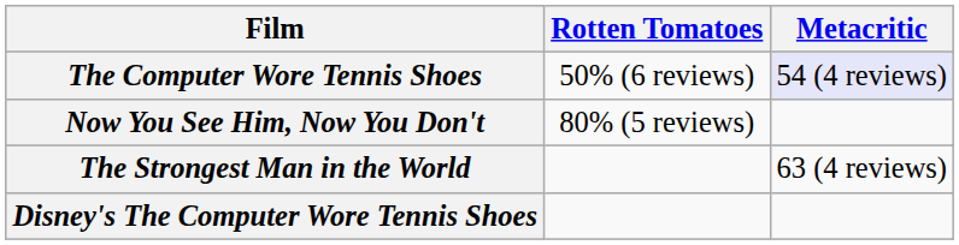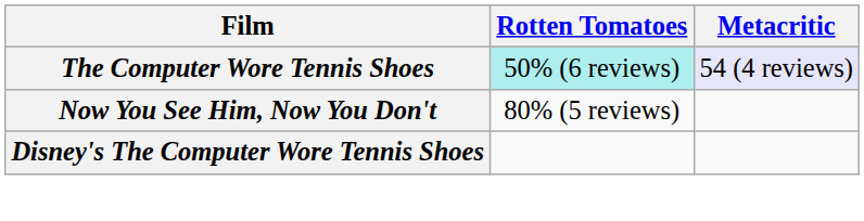The Computer Wore Tennis Shoes | Rotten Tomatoes: no background -> paleturquoise background
- row: The Strongest Man in the World | 63 (4 reviews)
